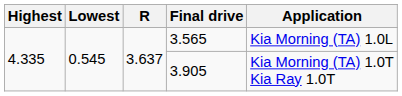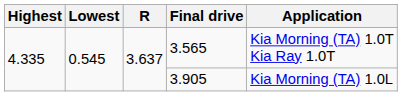3.565 | Application: Kia Morning (TA) 1.0L -> Kia Morning (TA) 1.0T Kia Ray 1.0T
3.905 | Application: Kia Morning (TA) 1.0T Kia Ray 1.0T -> Kia Morning (TA) 1.0L
